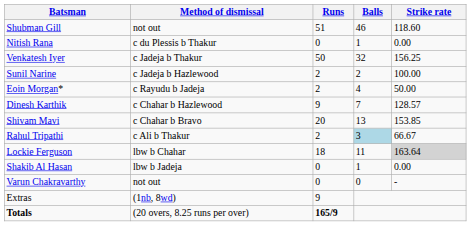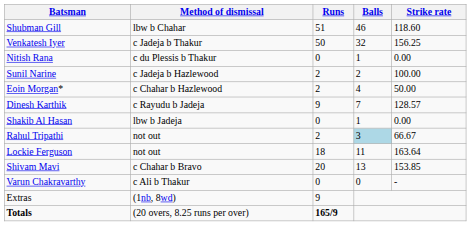Shubman Gill | Method of dismissal: not out -> lbw b Chahar
rows swapped: Venkatesh Iyer <-> Nitish Rana
Eoin Morgan* | Method of dismissal: c Rayudu b Jadeja -> c Chahar b Hazlewood
Dinesh Karthik | Method of dismissal: c Chahar b Hazlewood -> c Rayudu b Jadeja
rows swapped: Shakib Al Hasan <-> Shivam Mavi
Rahul Tripathi | Method of dismissal: c Ali b Thakur -> not out
Lockie Ferguson | Method of dismissal: lbw b Chahar -> not out
Lockie Ferguson | Strike rate: lightgrey background -> no background
Varun Chakravarthy | Method of dismissal: not out -> c Ali b Thakur
